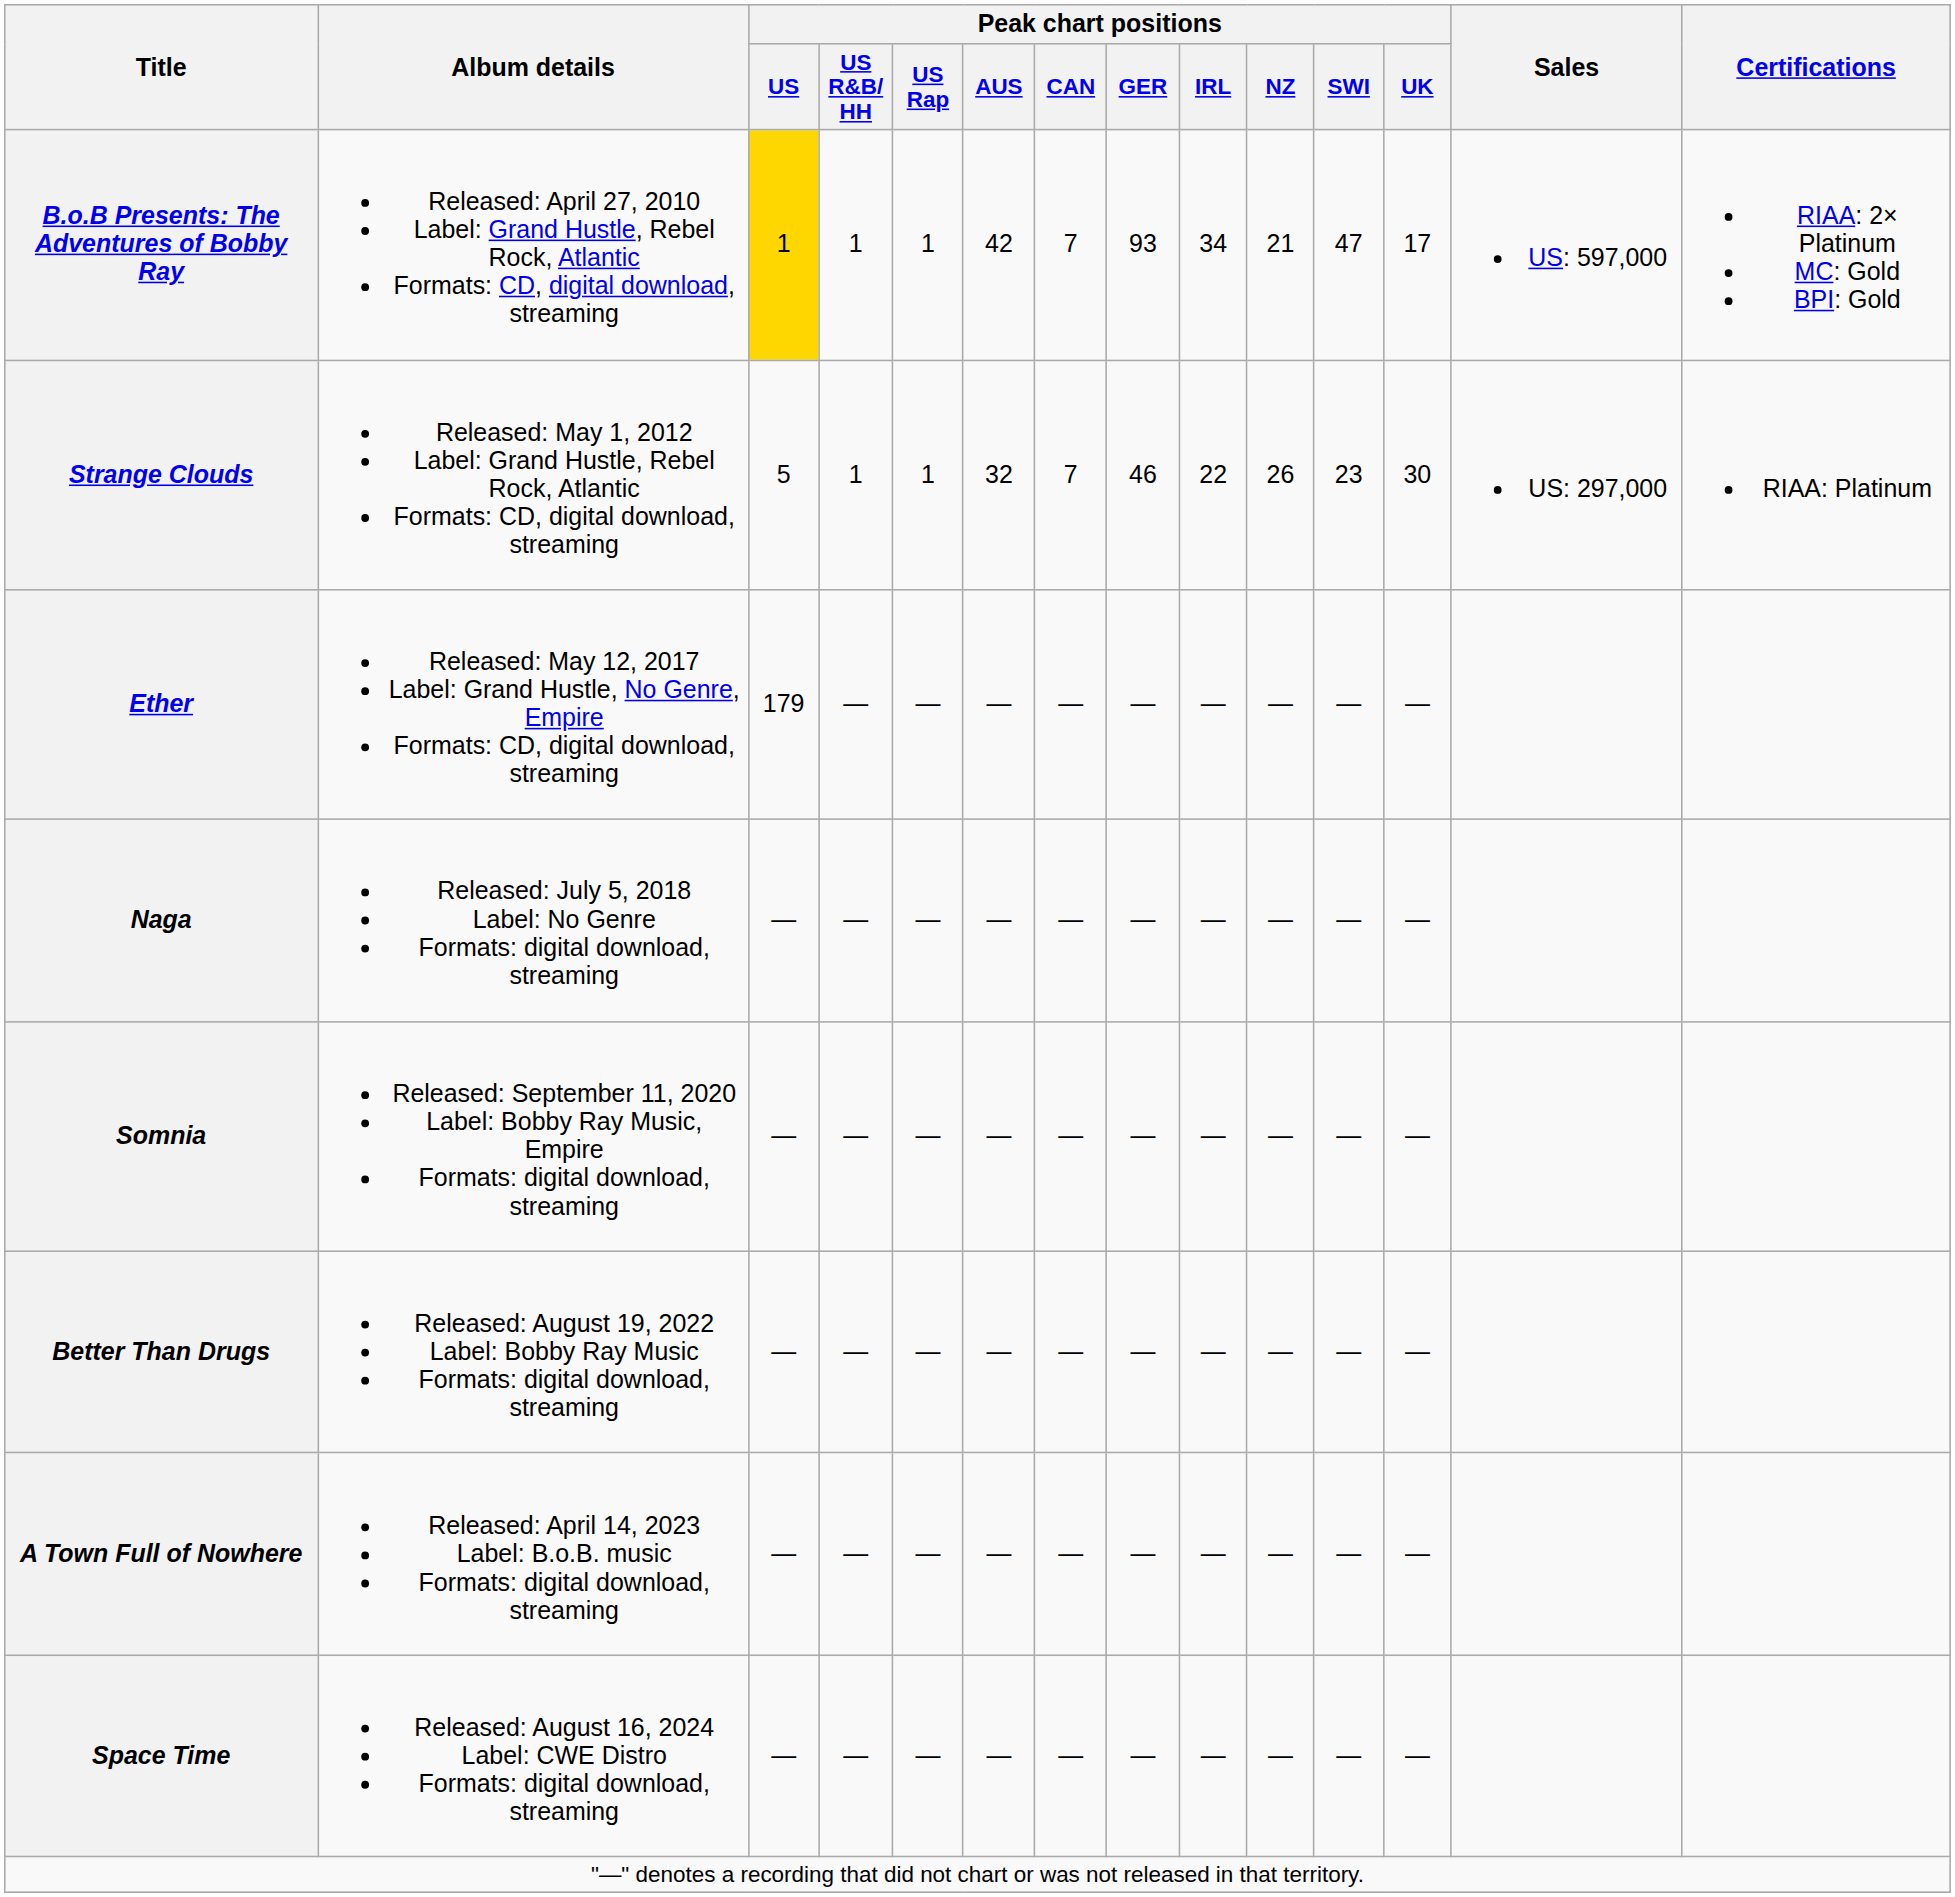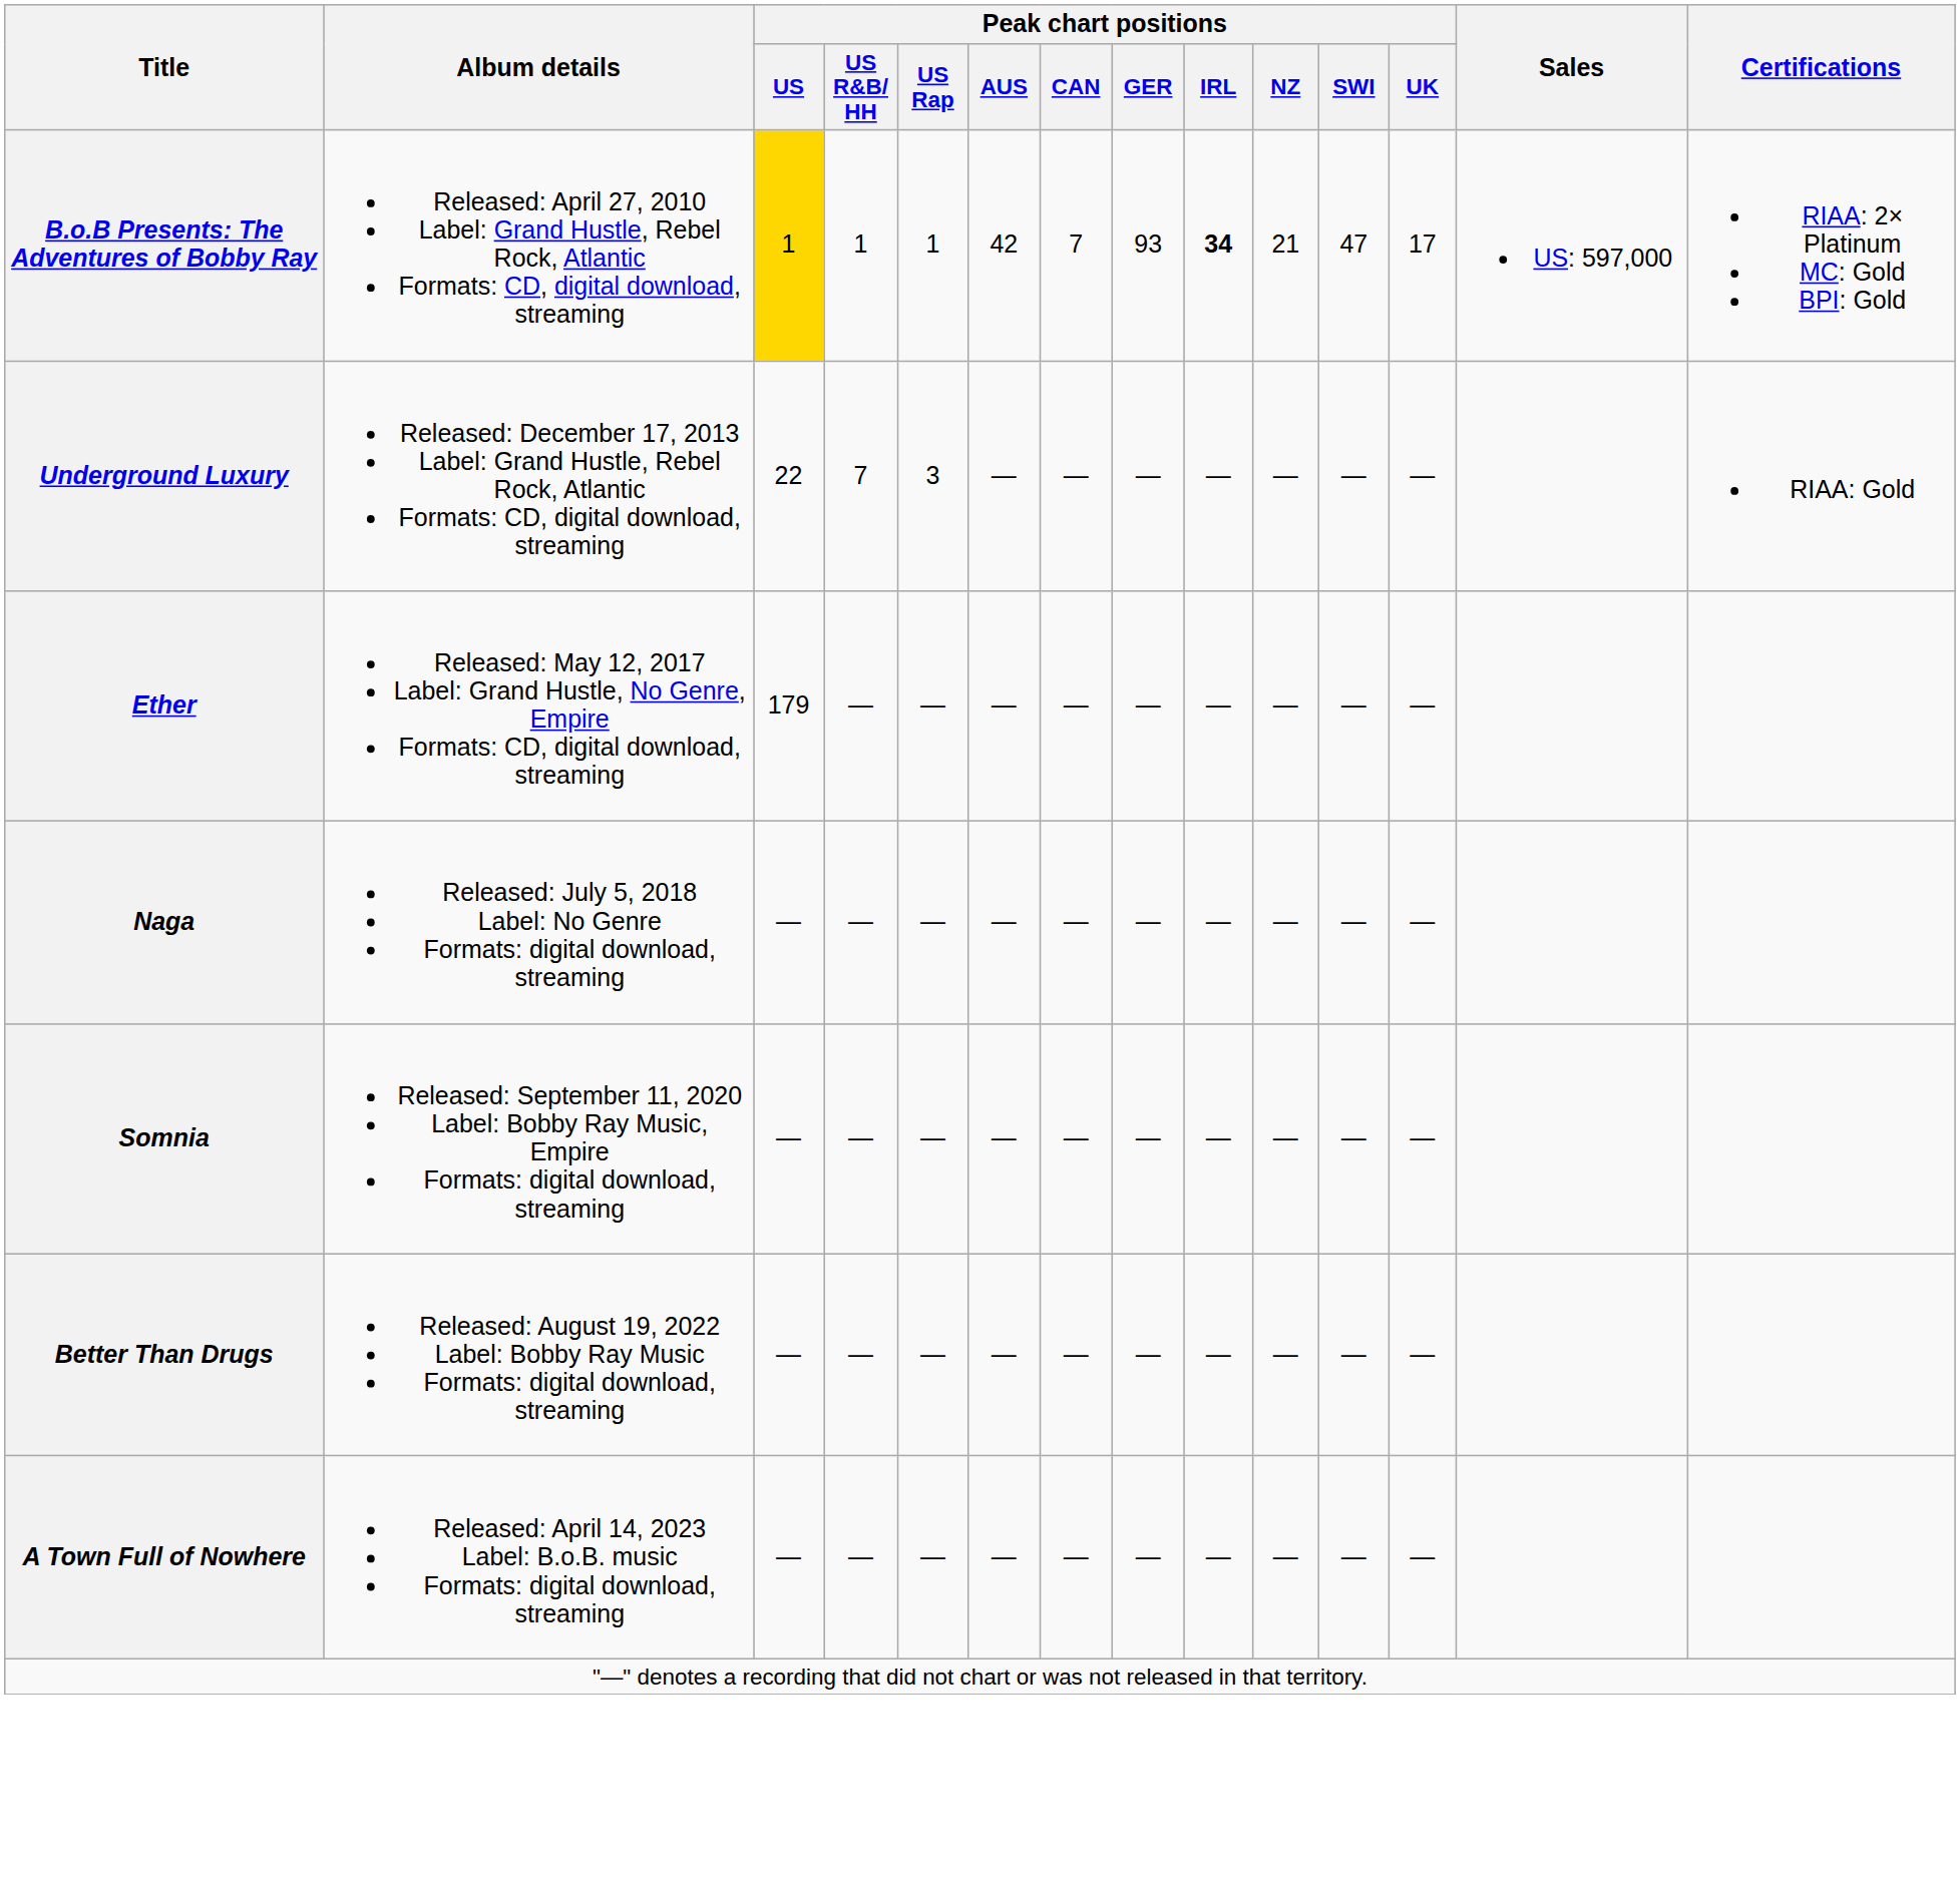B.o.B Presents: The Adventures of Bobby Ray | Peak chart positions / IRL: normal -> bold
- row: Strange Clouds | Released: May 1, 2012 Label: Grand Hustle, Rebel Rock, Atlantic Formats: CD, digital download, streaming | 5 | 1 | 1 | 32 | 7 | 46 | 22 | 26 | 23 | 30 | US: 297,000 | RIAA: Platinum
+ row: Underground Luxury | Released: December 17, 2013 Label: Grand Hustle, Rebel Rock, Atlantic Formats: CD, digital download, streaming | 22 | 7 | 3 | — | — | — | — | — | — | — | RIAA: Gold
- row: Space Time | Released: August 16, 2024 Label: CWE Distro Formats: digital download, streaming | — | — | — | — | — | — | — | — | — | —
